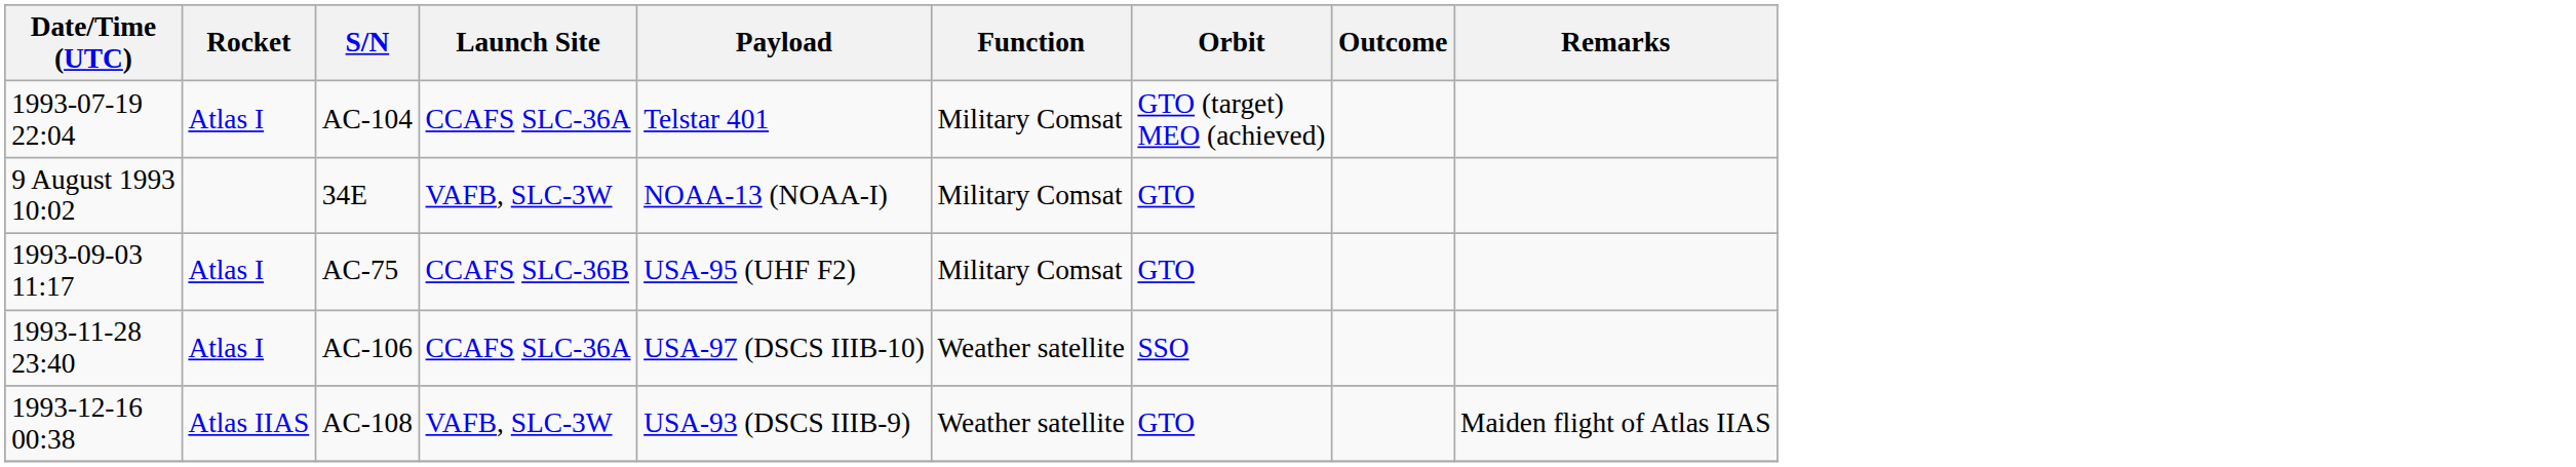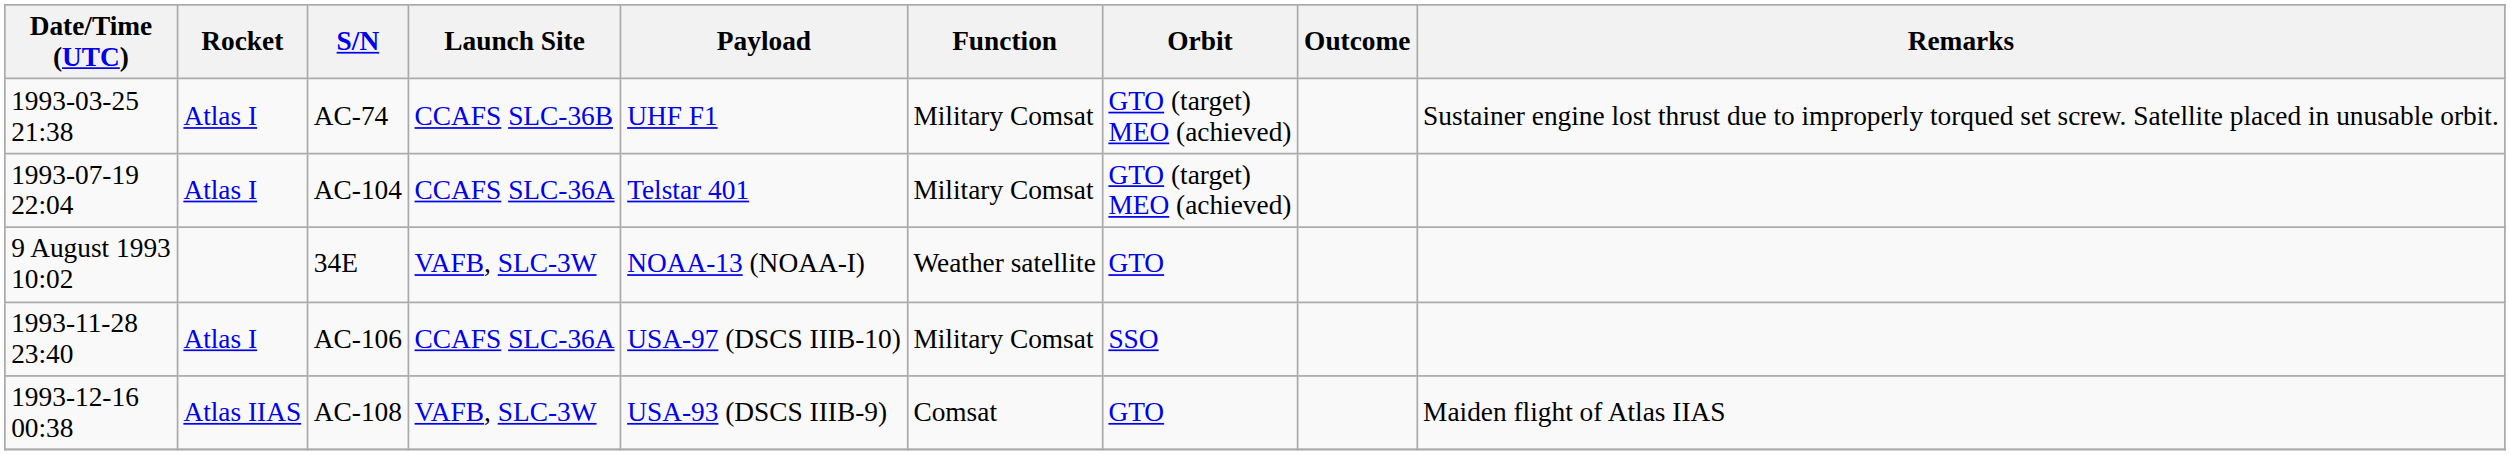+ row: 1993-03-25 21:38 | Atlas I | AC-74 | CCAFS SLC-36B | UHF F1 | Military Comsat | GTO (target) MEO (achieved) | Sustainer engine lost thrust due to improperly torqued set screw. Satellite placed in unusable orbit.
34E | Function: Military Comsat -> Weather satellite
- row: 1993-09-03 11:17 | Atlas I | AC-75 | CCAFS SLC-36B | USA-95 (UHF F2) | Military Comsat | GTO
AC-106 | Function: Weather satellite -> Military Comsat
AC-108 | Function: Weather satellite -> Comsat
